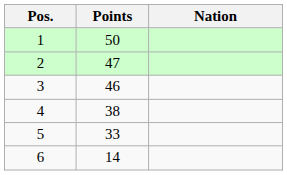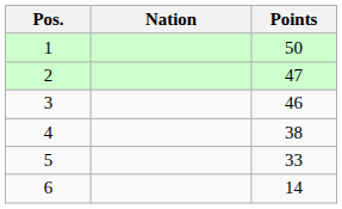columns swapped: Nation <-> Points
